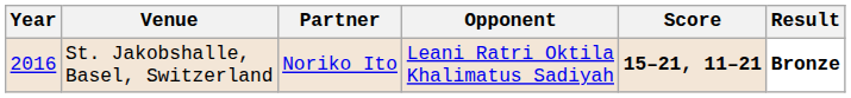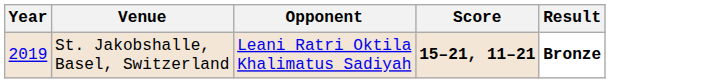- column: Partner | Noriko Ito
St. Jakobshalle, Basel, Switzerland | Year: 2016 -> 2019
